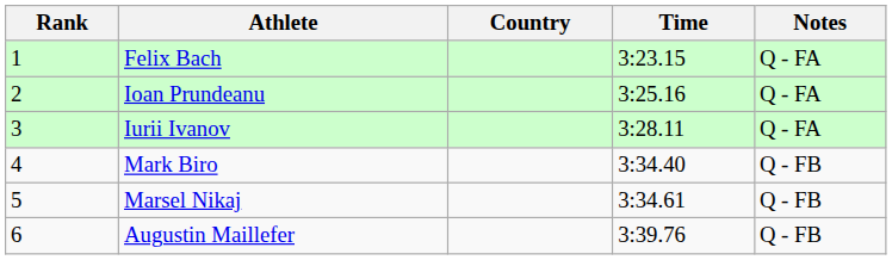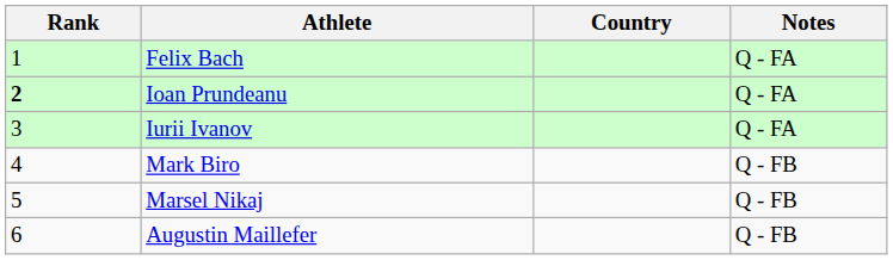- column: Time | 3:23.15 | 3:25.16 | 3:28.11 | 3:34.40 | 3:34.61 | 3:39.76
Ioan Prundeanu | Rank: normal -> bold
